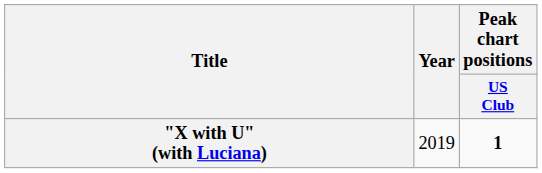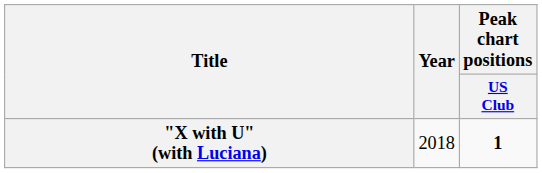"X with U" (with Luciana) | Year: 2019 -> 2018
